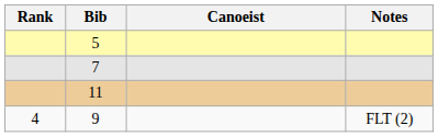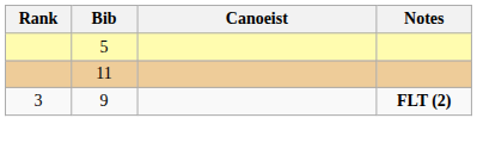- row: 7
9 | Rank: 4 -> 3
9 | Notes: normal -> bold
